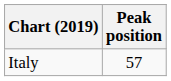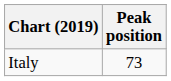Italy | Peak position: 57 -> 73
